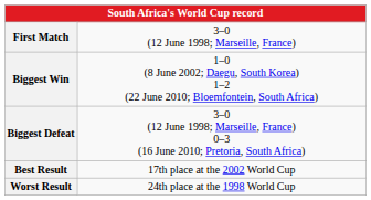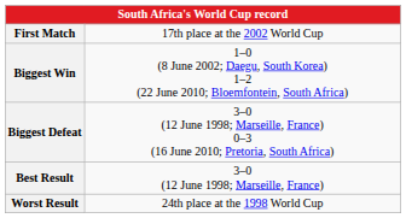First Match | column 2: 3–0 (12 June 1998; Marseille, France) -> 17th place at the 2002 World Cup
Best Result | column 2: 17th place at the 2002 World Cup -> 3–0 (12 June 1998; Marseille, France)
